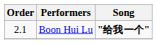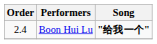Boon Hui Lu | Order: 2.1 -> 2.4
